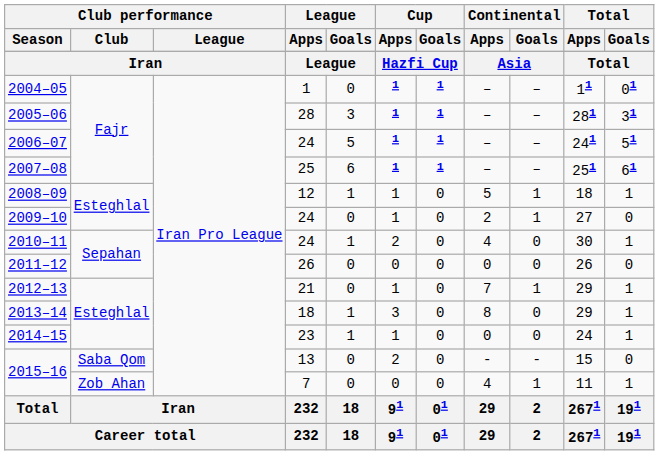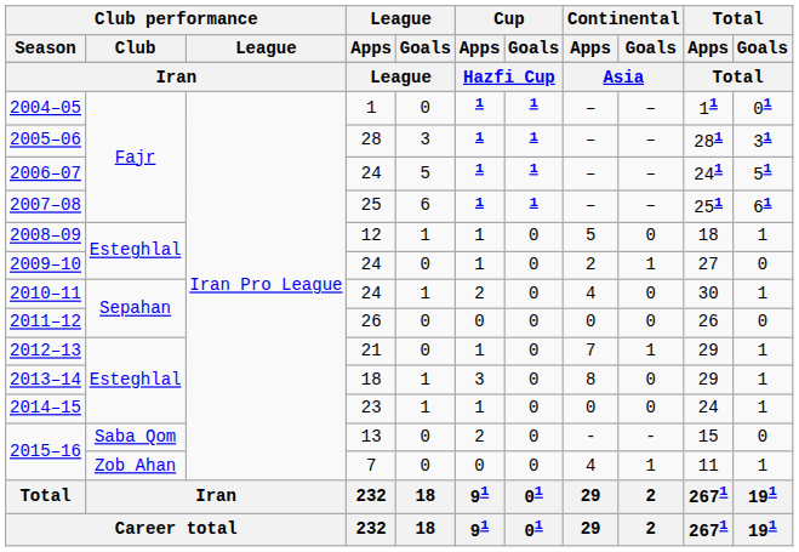2008–09 | Continental / Goals: 1 -> 0
